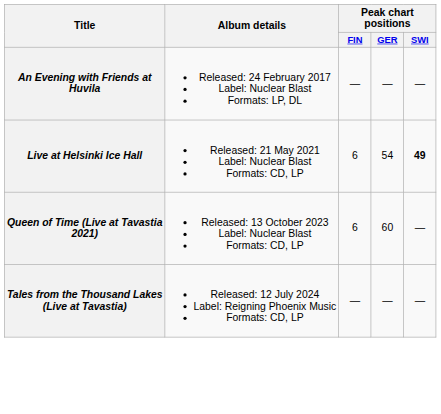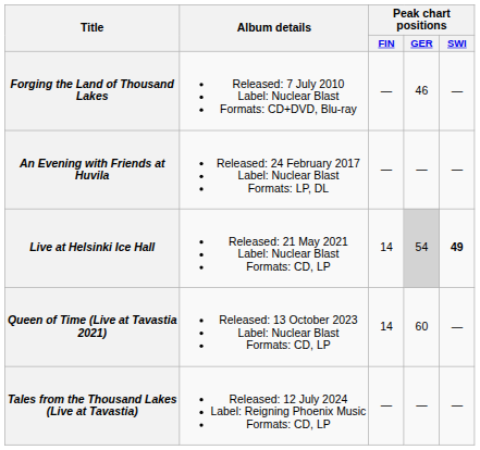+ row: Forging the Land of Thousand Lakes | Released: 7 July 2010 Label: Nuclear Blast Formats: CD+DVD, Blu-ray | — | 46 | —
Live at Helsinki Ice Hall | Peak chart positions / FIN: 6 -> 14
Live at Helsinki Ice Hall | Peak chart positions / GER: no background -> lightgrey background
Queen of Time (Live at Tavastia 2021) | Peak chart positions / FIN: 6 -> 14
